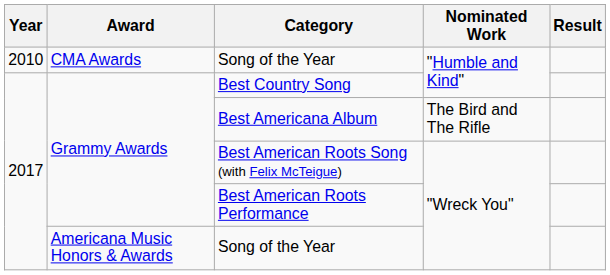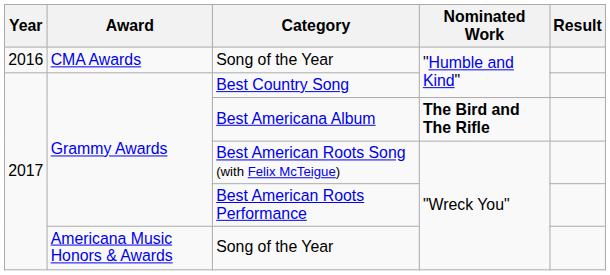CMA Awards / Song of the Year | Year: 2010 -> 2016
Best Americana Album | Nominated Work: normal -> bold
